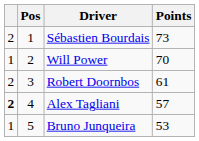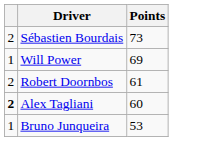- column: Pos | 1 | 2 | 3 | 4 | 5
Will Power | Points: 70 -> 69
Alex Tagliani | Points: 57 -> 60
